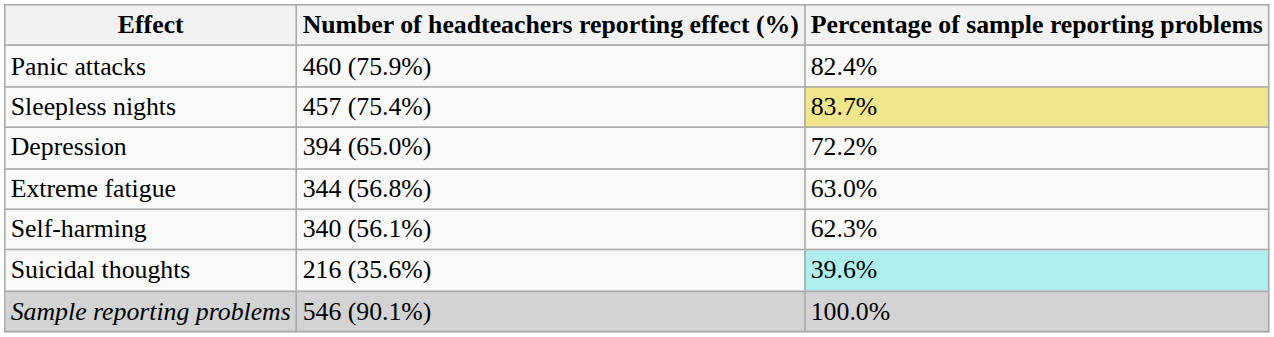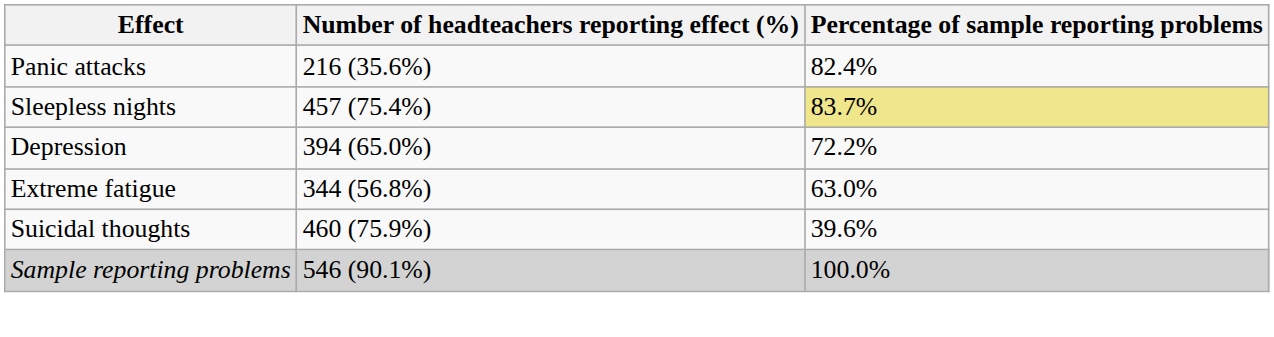Panic attacks | Number of headteachers reporting effect (%): 460 (75.9%) -> 216 (35.6%)
- row: Self-harming | 340 (56.1%) | 62.3%
Suicidal thoughts | Number of headteachers reporting effect (%): 216 (35.6%) -> 460 (75.9%)
Suicidal thoughts | Percentage of sample reporting problems: paleturquoise background -> no background
